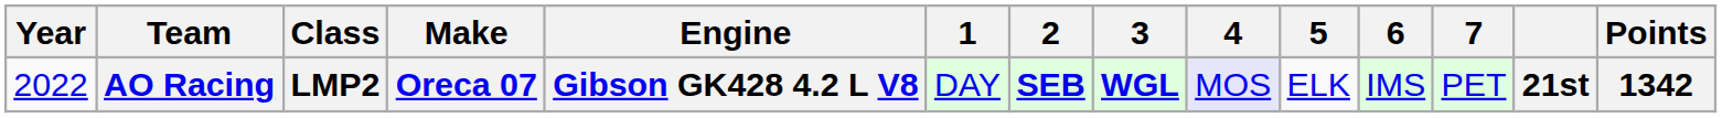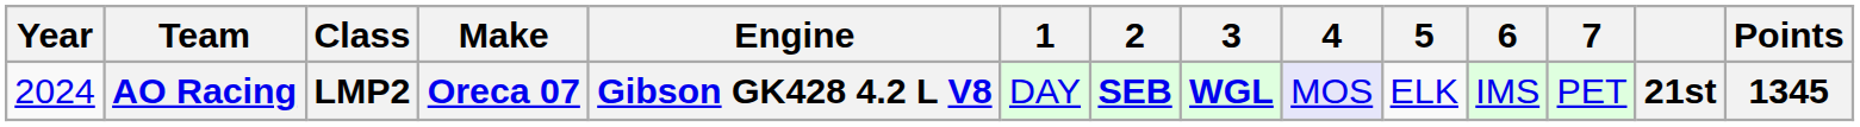AO Racing | Year: 2022 -> 2024
AO Racing | Points: 1342 -> 1345
